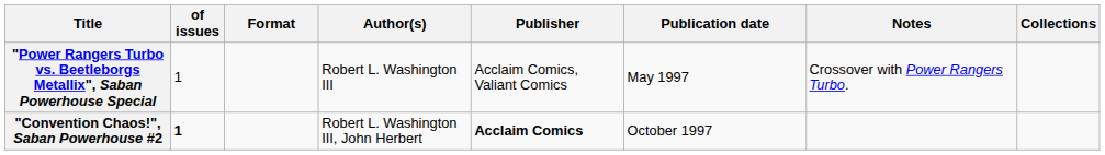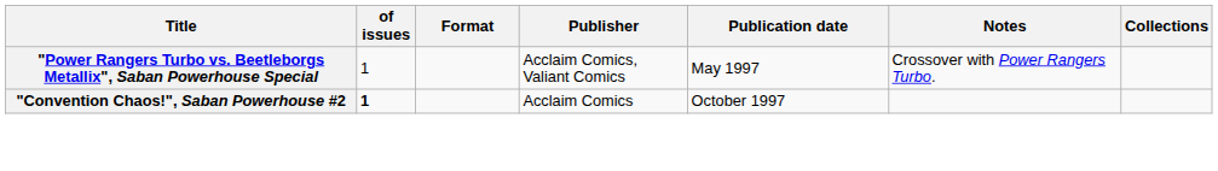- column: Author(s) | Robert L. Washington III | Robert L. Washington III, John Herbert
"Convention Chaos!", Saban Powerhouse #2 | Publisher: bold -> normal
